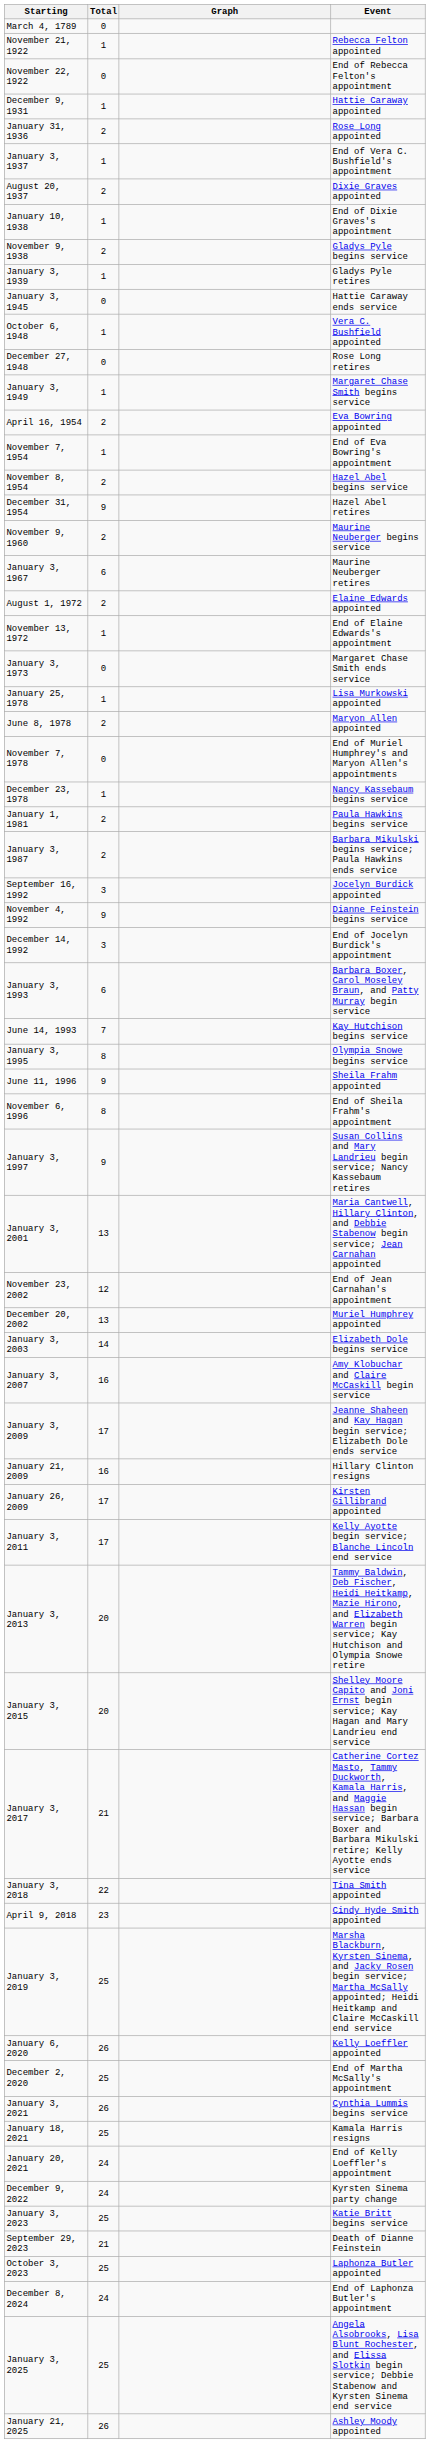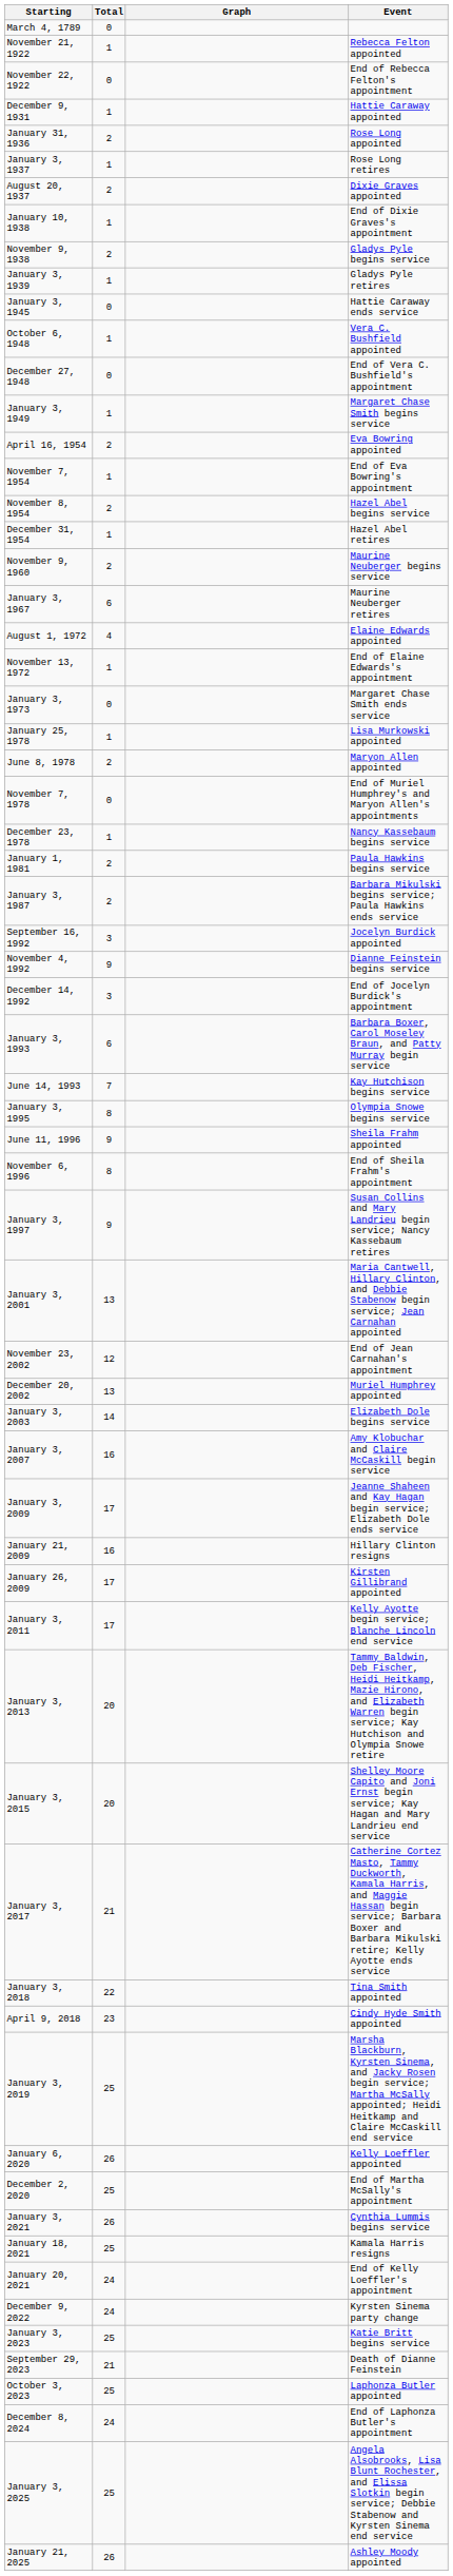January 3, 1937 | Event: End of Vera C. Bushfield's appointment -> Rose Long retires
December 27, 1948 | Event: Rose Long retires -> End of Vera C. Bushfield's appointment
December 31, 1954 | Total: 9 -> 1
August 1, 1972 | Total: 2 -> 4
